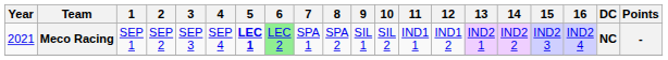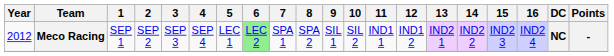Meco Racing | Year: 2021 -> 2012
Meco Racing | 5: bold -> normal
